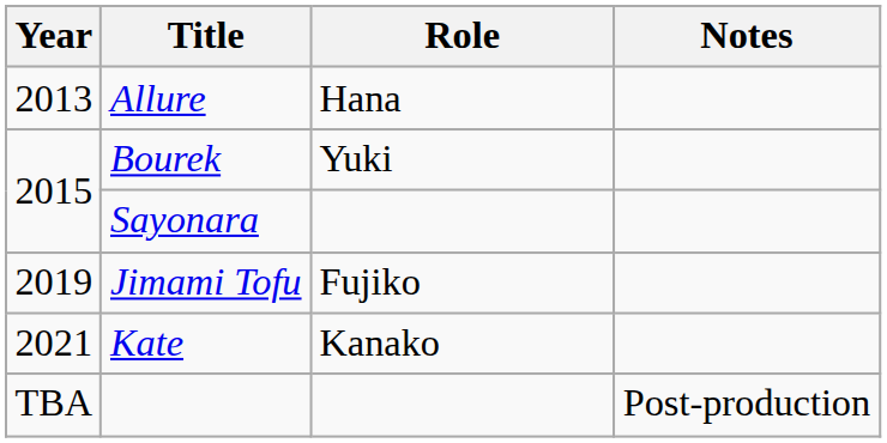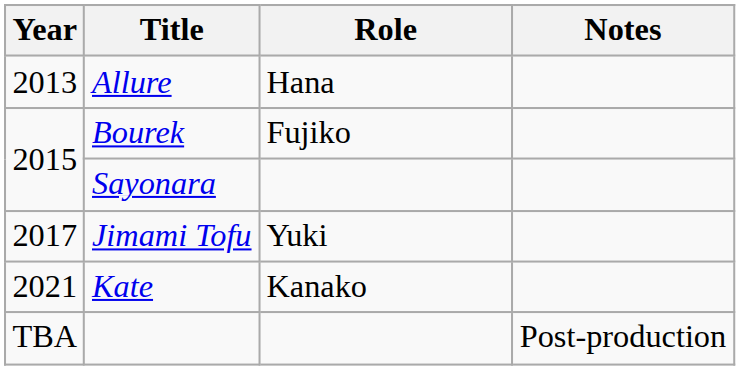Bourek | Role: Yuki -> Fujiko
Jimami Tofu | Year: 2019 -> 2017
Jimami Tofu | Role: Fujiko -> Yuki
